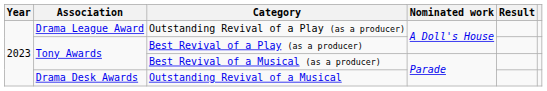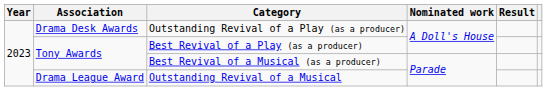Outstanding Revival of a Play (as a producer) | Association: Drama League Award -> Drama Desk Awards
Outstanding Revival of a Musical | Association: Drama Desk Awards -> Drama League Award
